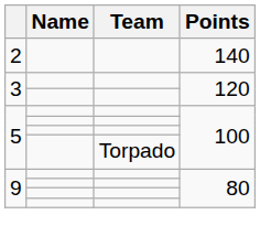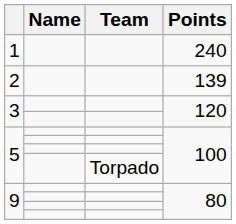+ row: 1 | 240
2 | Points: 140 -> 139
